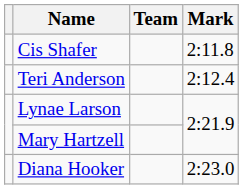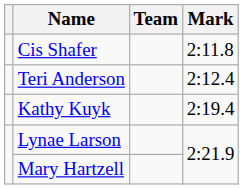+ row: Kathy Kuyk | 2:19.4
- row: Diana Hooker | 2:23.0
